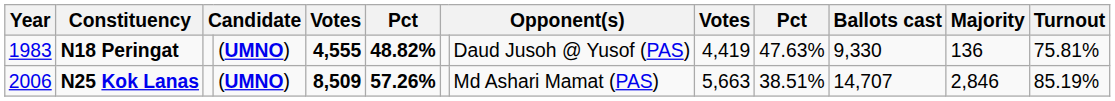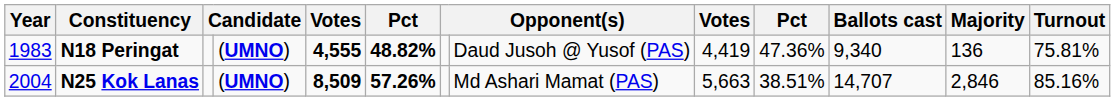N18 Peringat | column 10: 47.63% -> 47.36%
N18 Peringat | Ballots cast: 9,330 -> 9,340
N25 Kok Lanas | Year: 2006 -> 2004
N25 Kok Lanas | Turnout: 85.19% -> 85.16%
